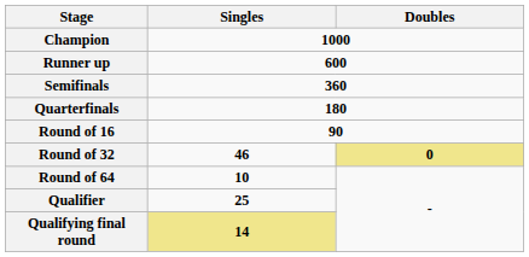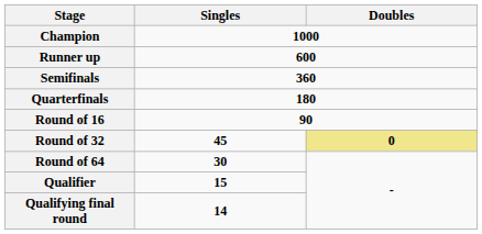Round of 32 | Singles: 46 -> 45
Round of 64 | Singles: 10 -> 30
Qualifier | Singles: 25 -> 15
Qualifying final round | Singles: khaki background -> no background
